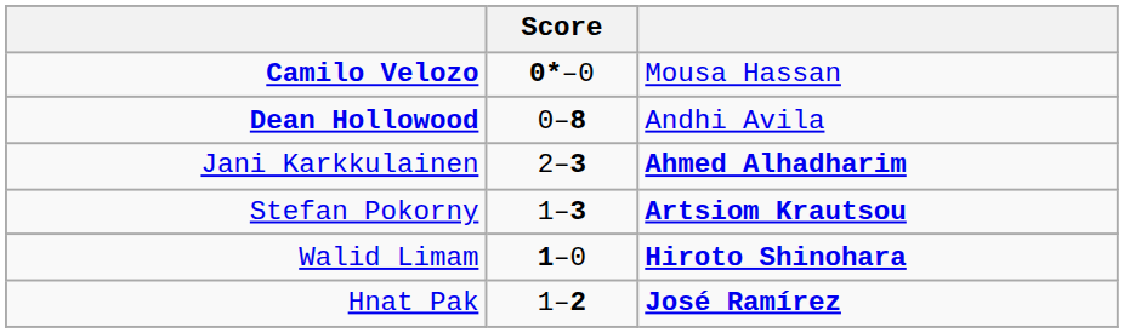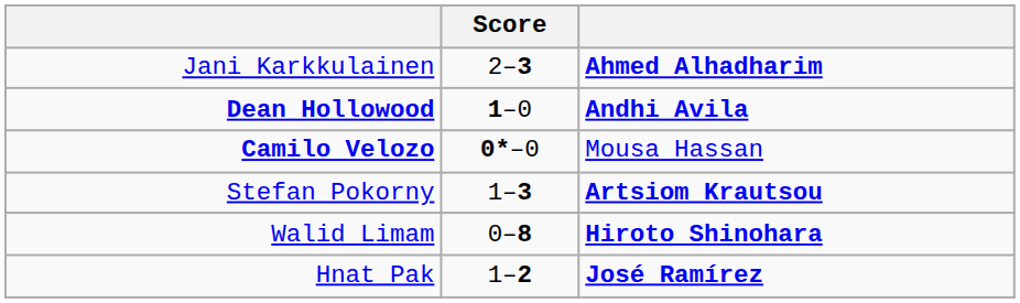rows swapped: Camilo Velozo <-> Jani Karkkulainen
Dean Hollowood | Score: 0–8 -> 1–0
Dean Hollowood | column 3: normal -> bold
Walid Limam | Score: 1–0 -> 0–8
